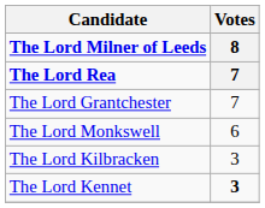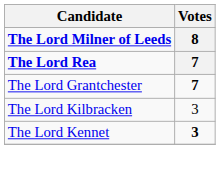The Lord Grantchester | Votes: normal -> bold
- row: The Lord Monkswell | 6
